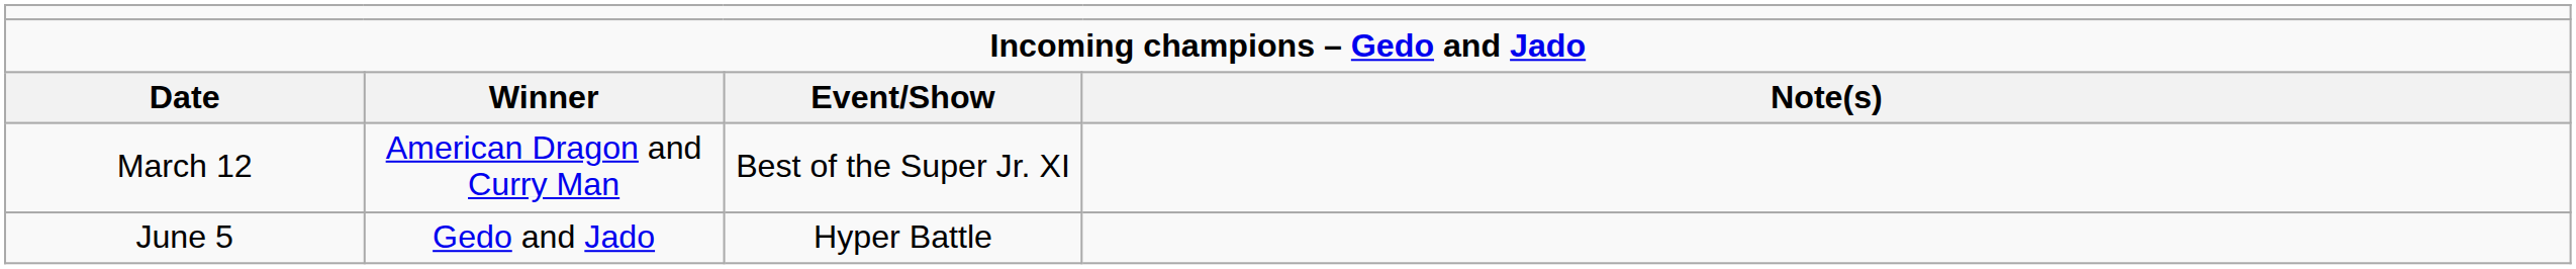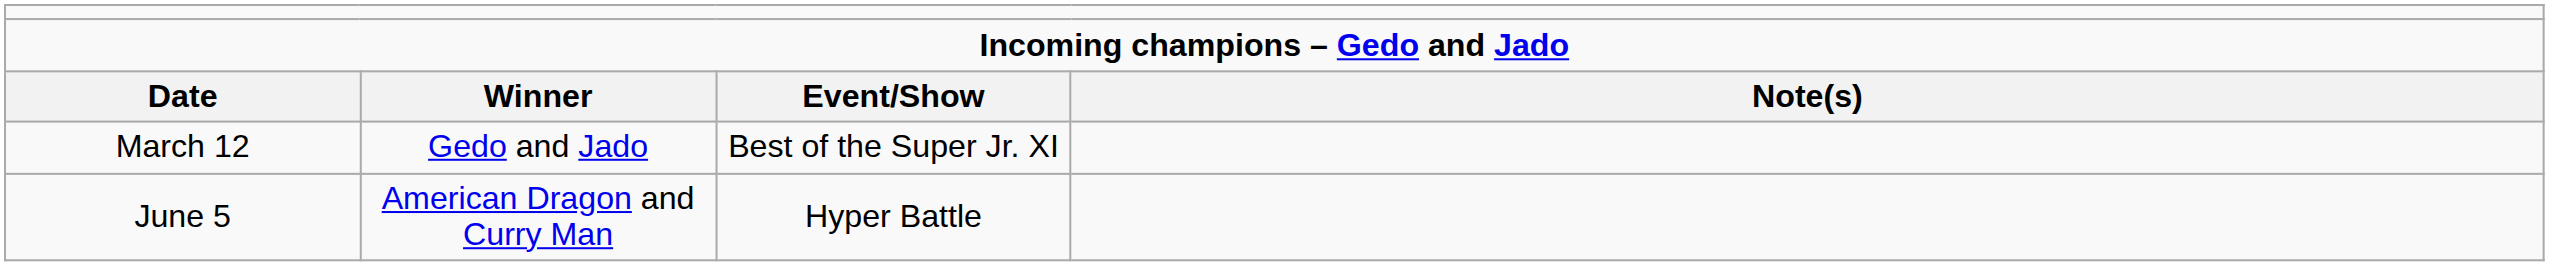March 12 | column 2: American Dragon and Curry Man -> Gedo and Jado
June 5 | column 2: Gedo and Jado -> American Dragon and Curry Man
